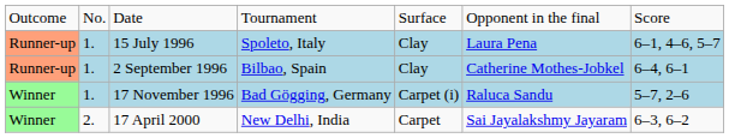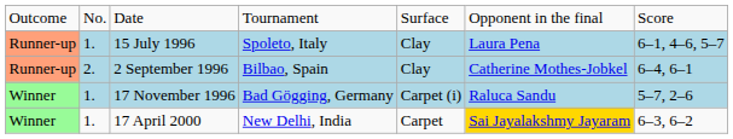2 September 1996 | column 2: 1. -> 2.
17 April 2000 | column 2: 2. -> 1.
17 April 2000 | column 6: no background -> gold background
